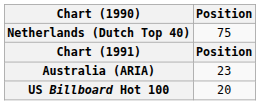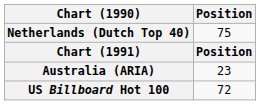US Billboard Hot 100 | Position: 20 -> 72
